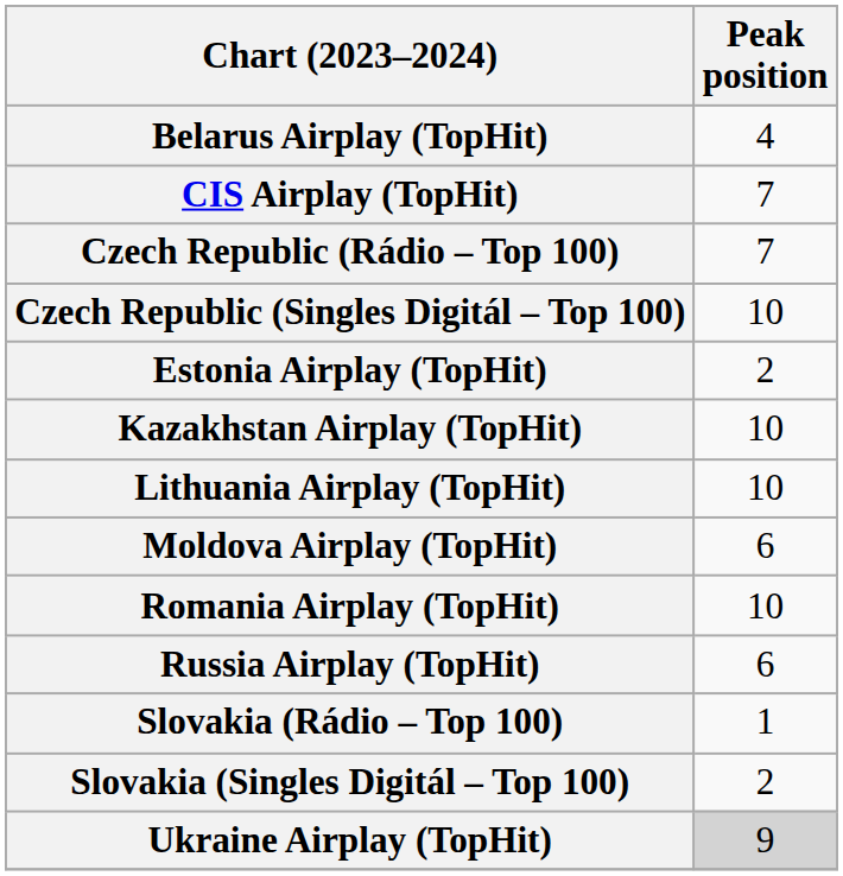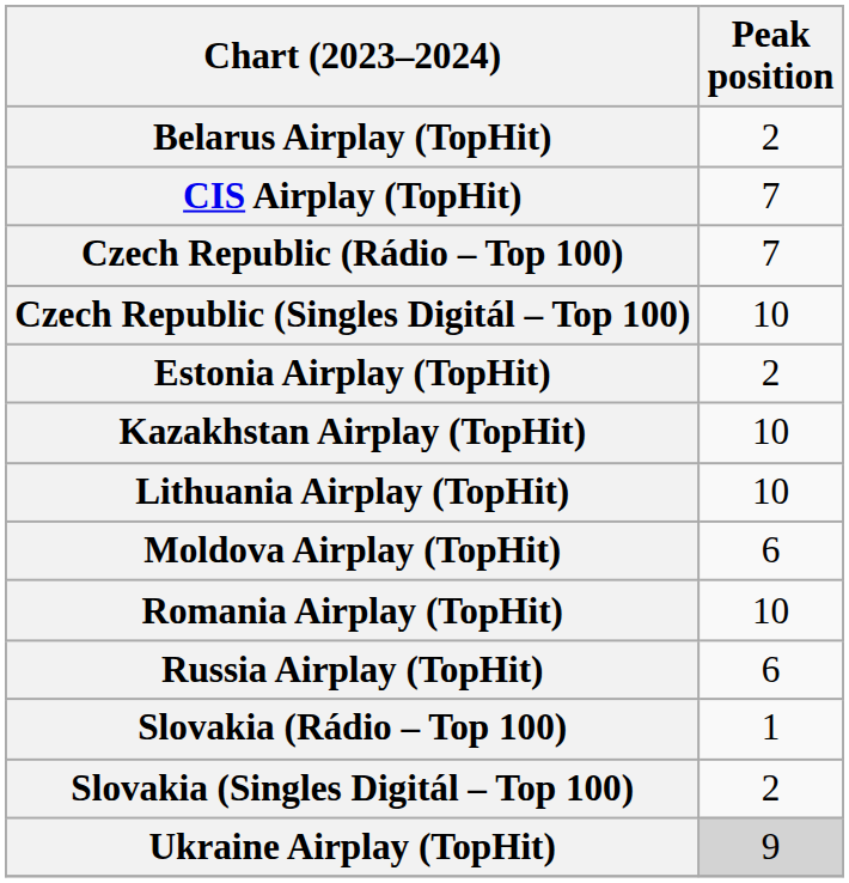Belarus Airplay (TopHit) | Peak position: 4 -> 2
